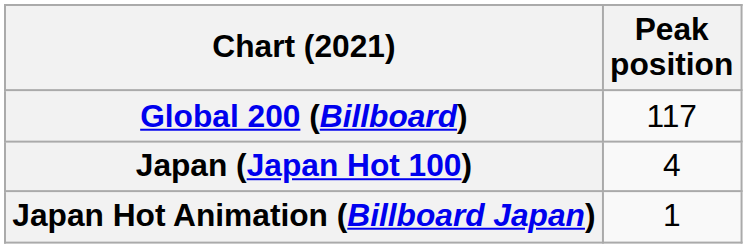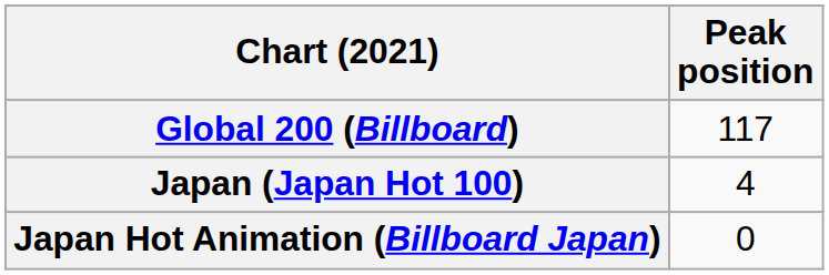Japan Hot Animation (Billboard Japan) | Peak position: 1 -> 0
